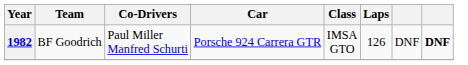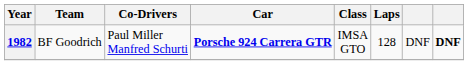1982 | Car: normal -> bold
1982 | Laps: 126 -> 128
